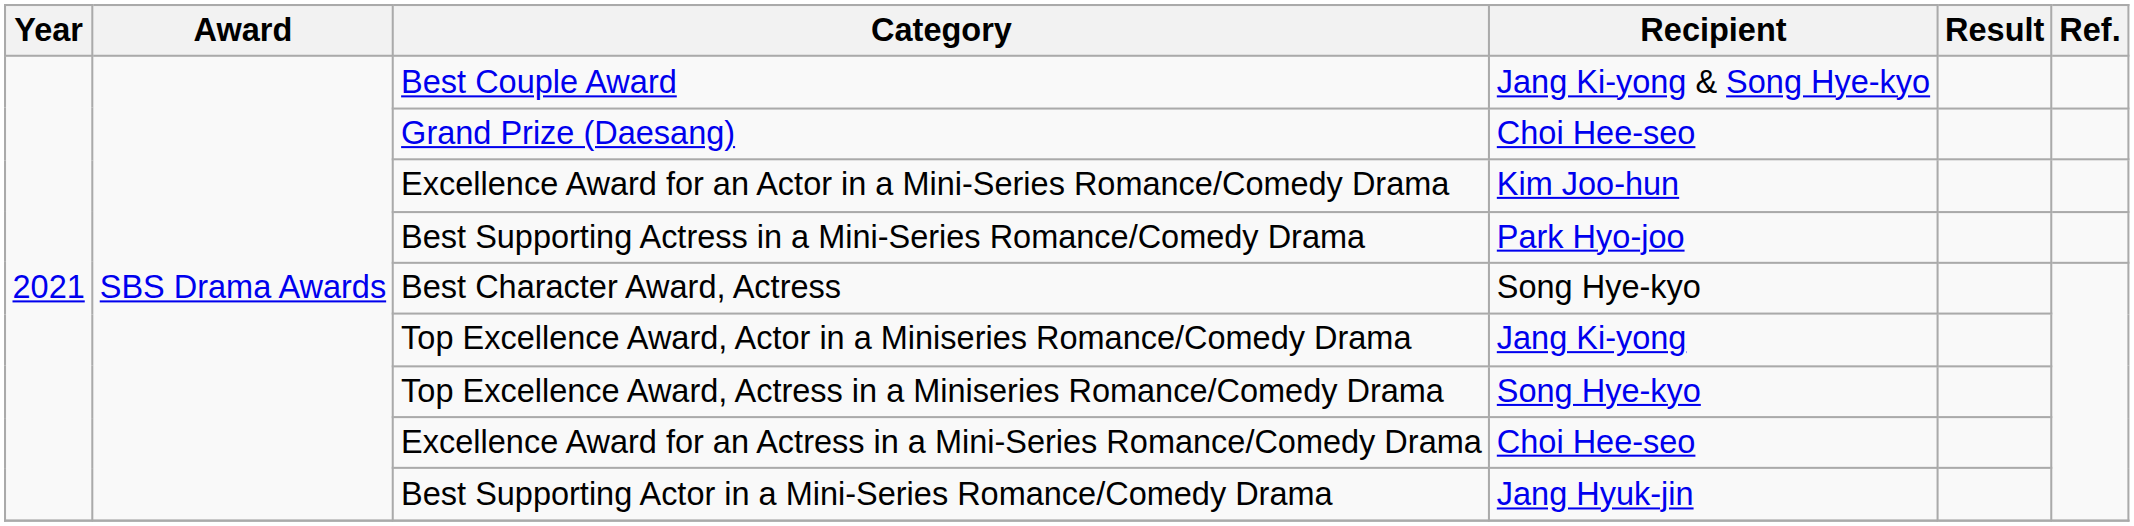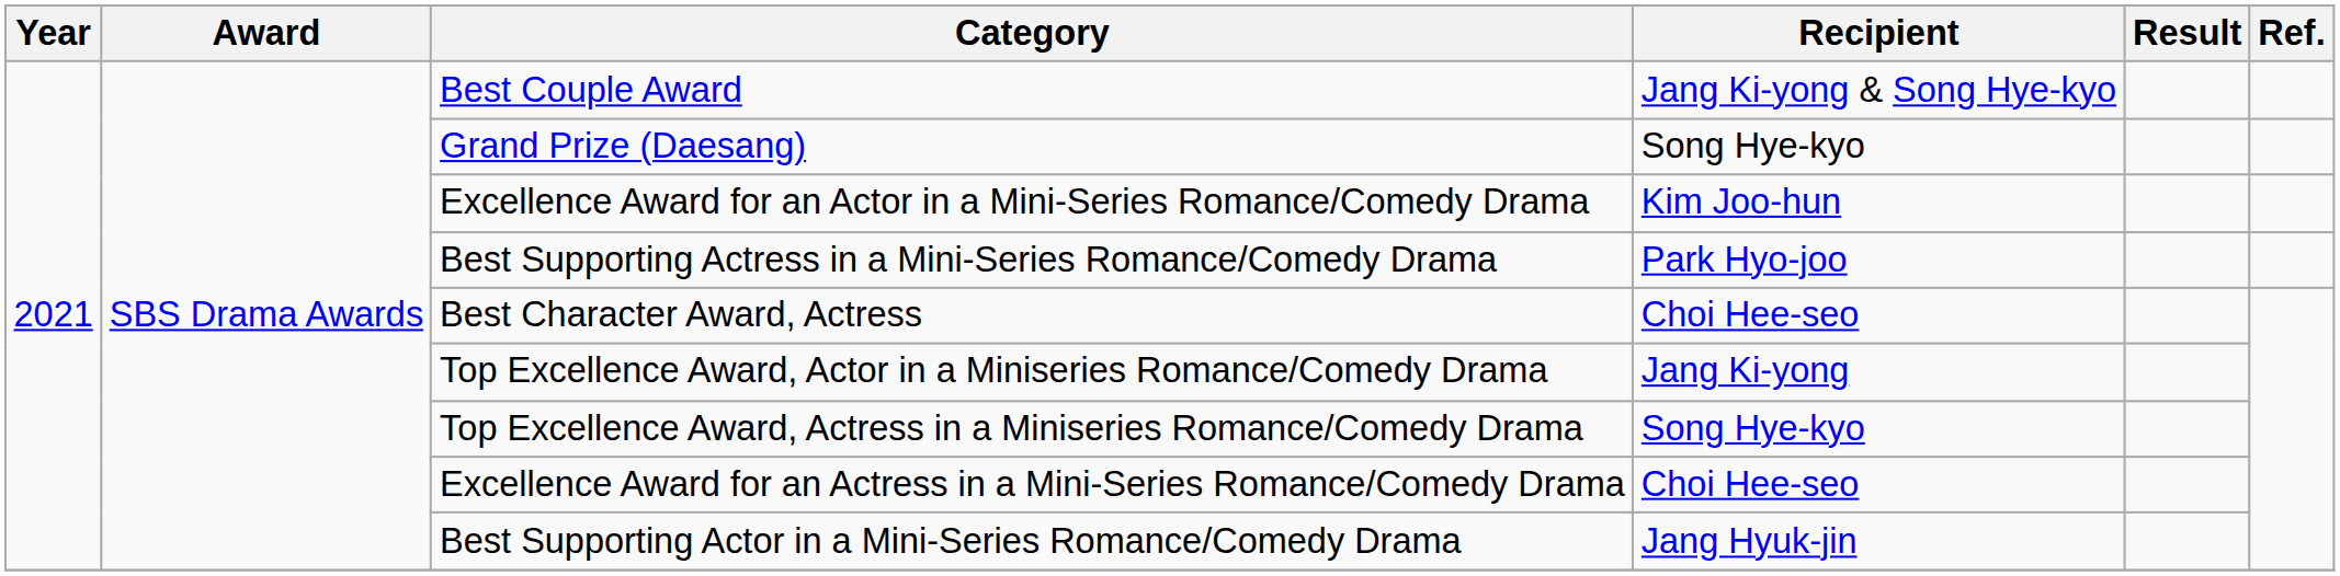Grand Prize (Daesang) | Recipient: Choi Hee-seo -> Song Hye-kyo
Best Character Award, Actress | Recipient: Song Hye-kyo -> Choi Hee-seo
